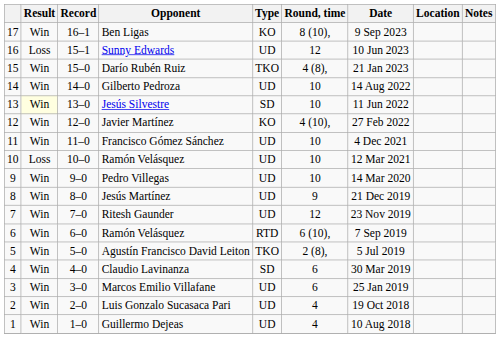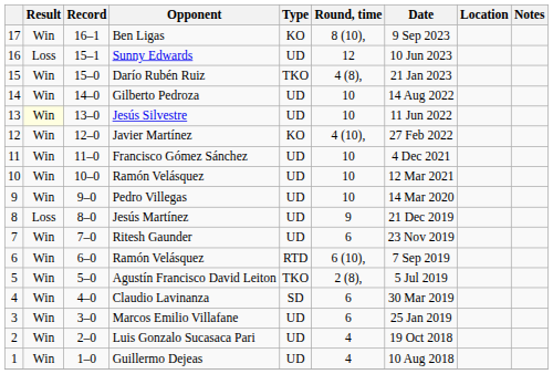Jesús Silvestre | Type: SD -> UD
10 / Ramón Velásquez | Result: Loss -> Win
Jesús Martínez | Result: Win -> Loss
Ritesh Gaunder | Round, time: 12 -> 6
